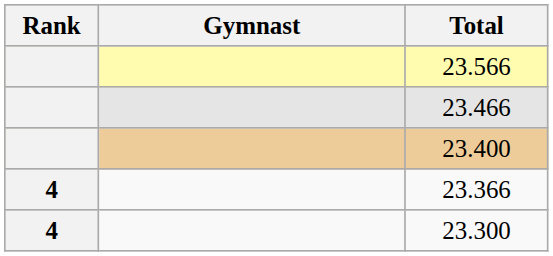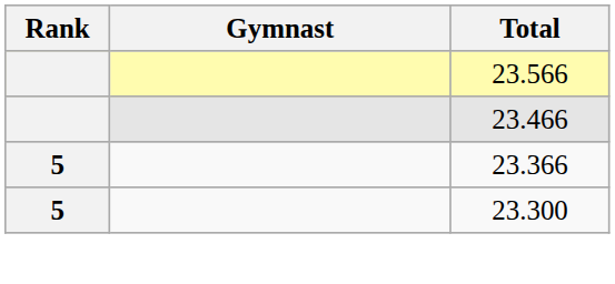- row: 23.400
23.366 | Rank: 4 -> 5
23.300 | Rank: 4 -> 5
